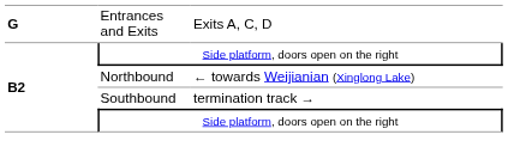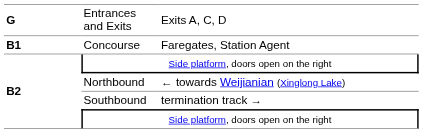+ row: B1 | Concourse | Faregates, Station Agent
